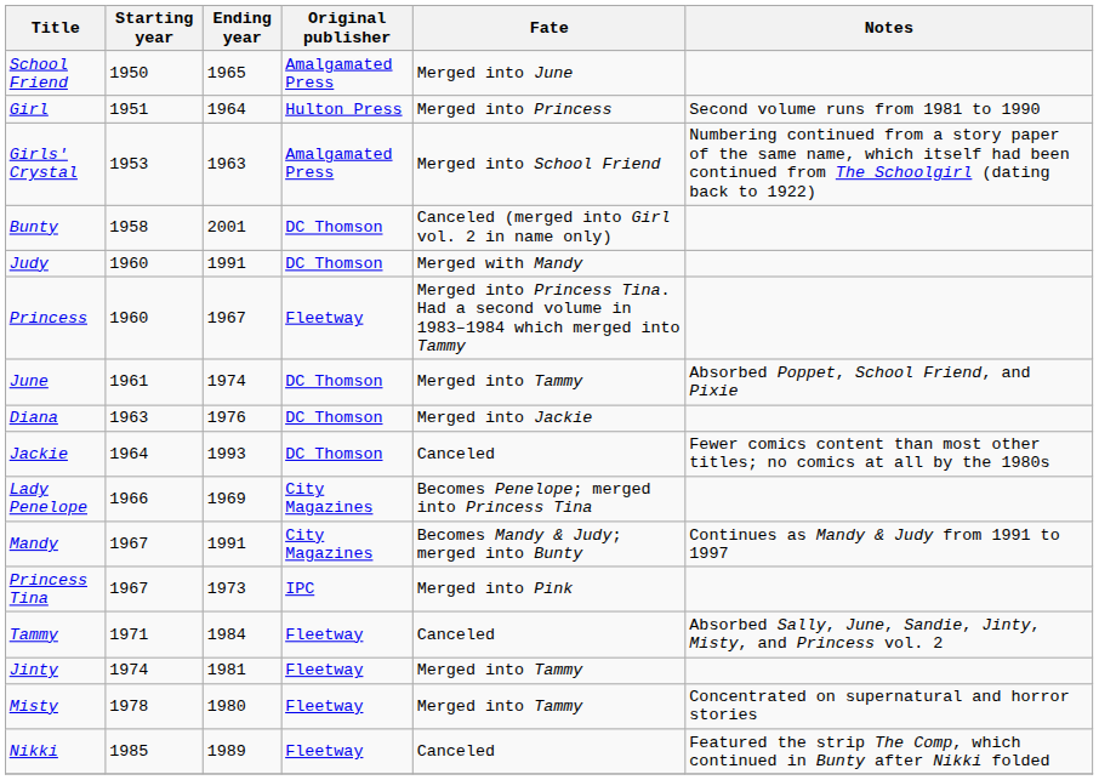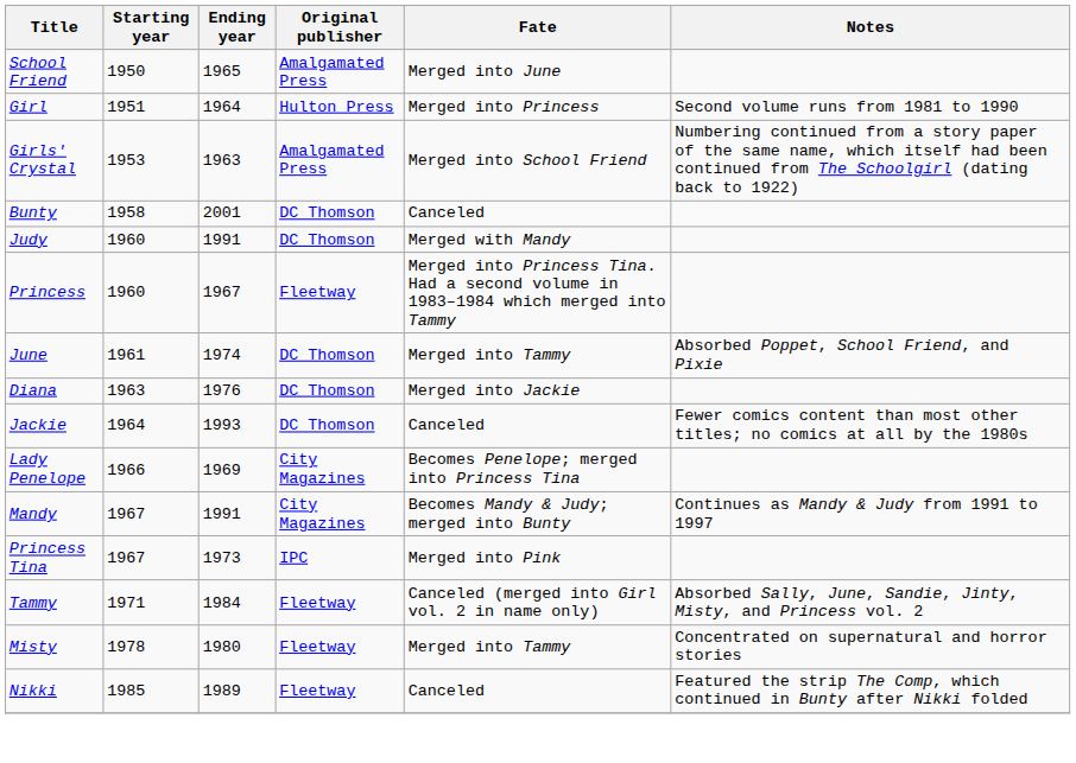Bunty | Fate: Canceled (merged into Girl vol. 2 in name only) -> Canceled
Tammy | Fate: Canceled -> Canceled (merged into Girl vol. 2 in name only)
- row: Jinty | 1974 | 1981 | Fleetway | Merged into Tammy
